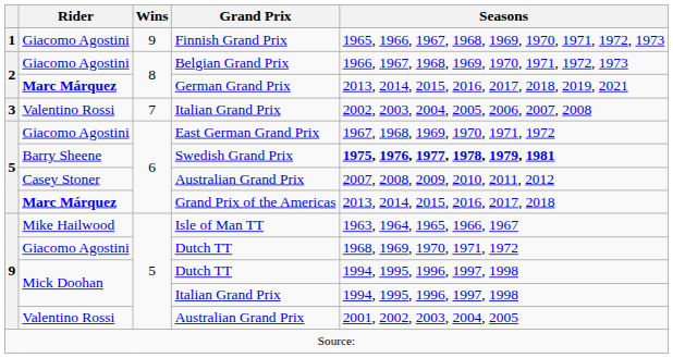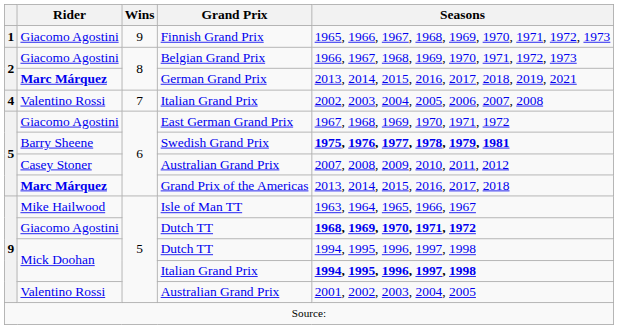Valentino Rossi / Italian Grand Prix | column 1: 3 -> 4
Giacomo Agostini / Dutch TT | Seasons: normal -> bold
Mick Doohan / Italian Grand Prix | Seasons: normal -> bold
